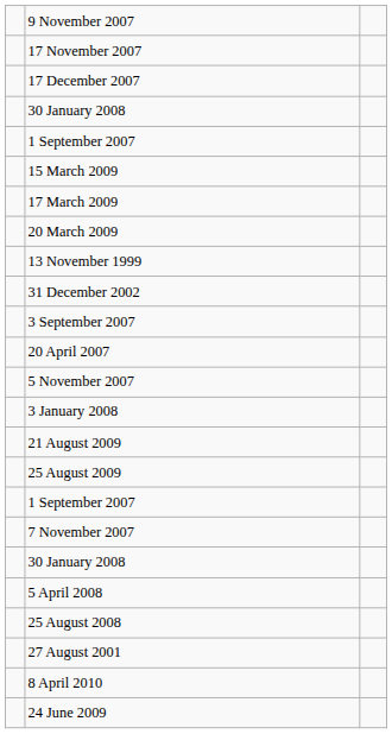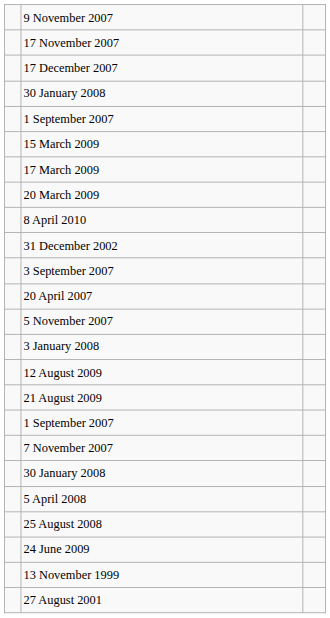rows swapped: 8 April 2010 <-> 13 November 1999
+ row: 12 August 2009
- row: 25 August 2009
rows swapped: 24 June 2009 <-> 27 August 2001
